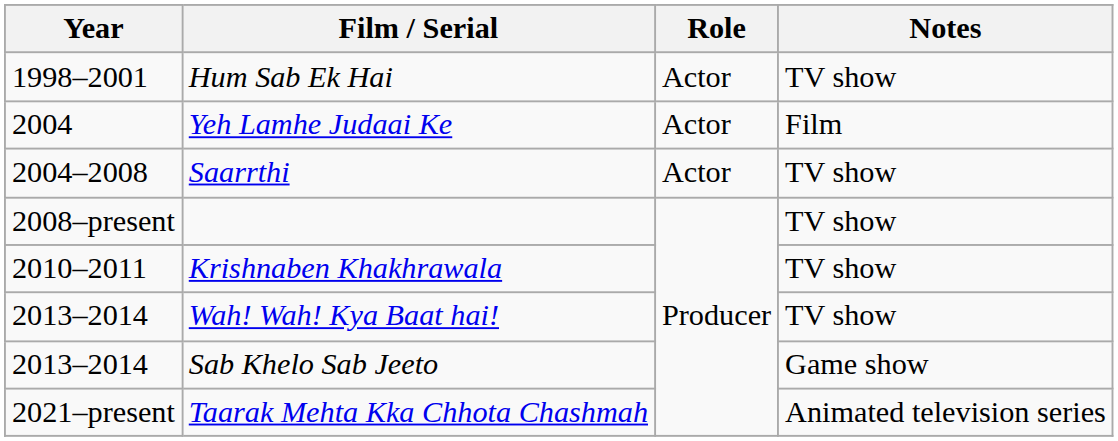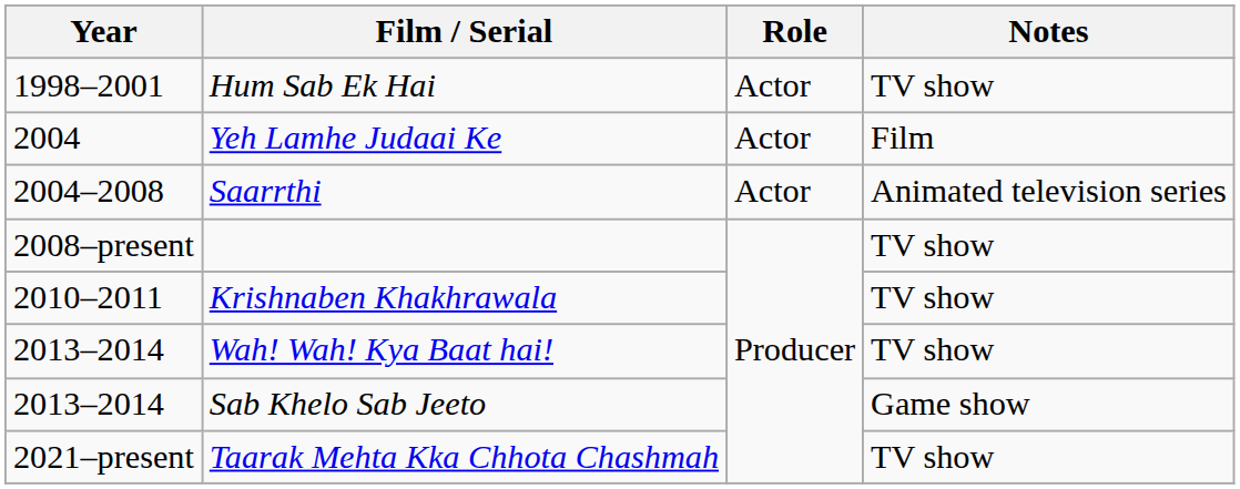Saarrthi | Notes: TV show -> Animated television series
Taarak Mehta Kka Chhota Chashmah | Notes: Animated television series -> TV show
